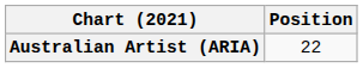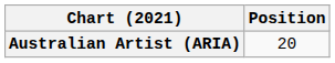Australian Artist (ARIA) | Position: 22 -> 20
